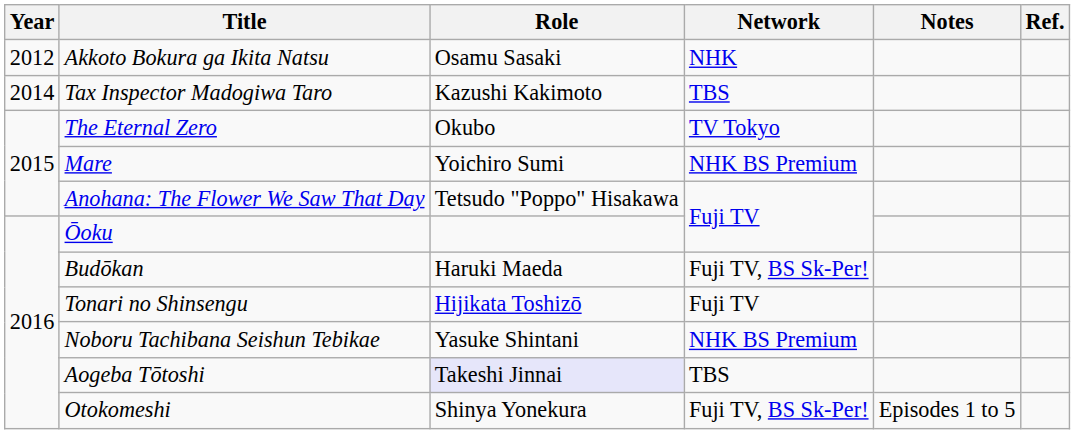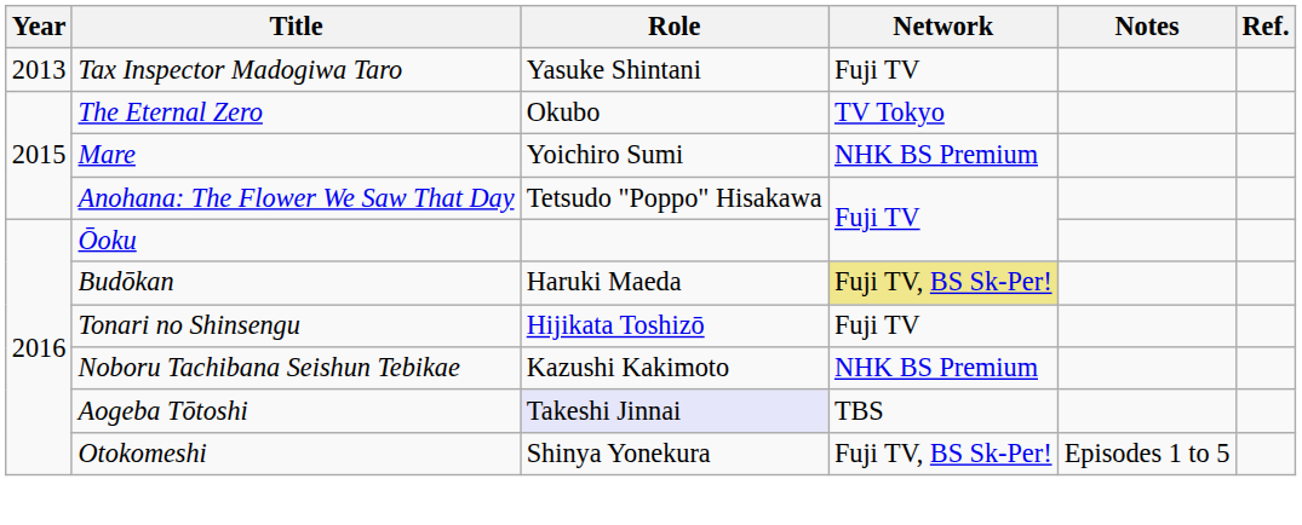- row: 2012 | Akkoto Bokura ga Ikita Natsu | Osamu Sasaki | NHK
Tax Inspector Madogiwa Taro | Year: 2014 -> 2013
Tax Inspector Madogiwa Taro | Role: Kazushi Kakimoto -> Yasuke Shintani
Tax Inspector Madogiwa Taro | Network: TBS -> Fuji TV
Budōkan | Network: no background -> khaki background
Noboru Tachibana Seishun Tebikae | Role: Yasuke Shintani -> Kazushi Kakimoto
